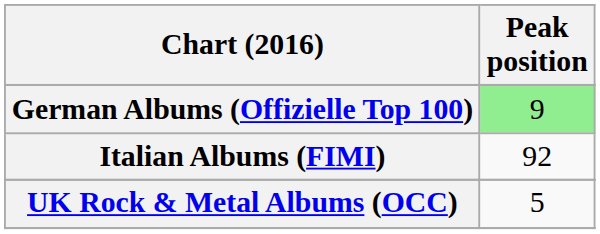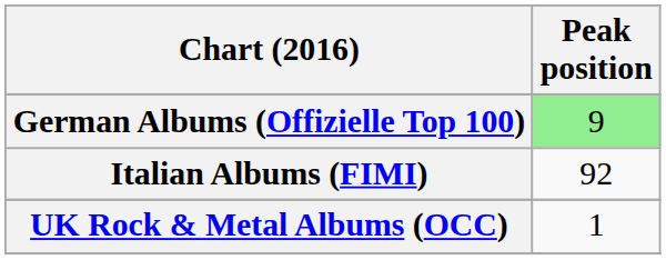UK Rock & Metal Albums (OCC) | Peak position: 5 -> 1
